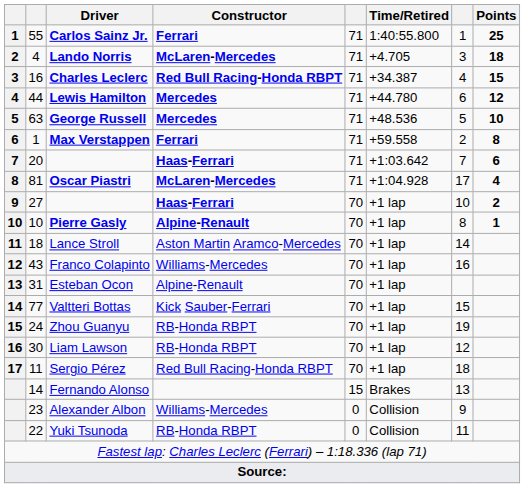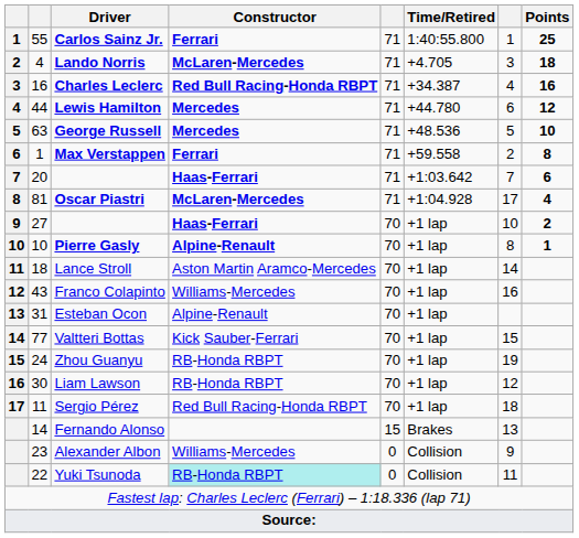Charles Leclerc | Points: 15 -> 16
Yuki Tsunoda | Constructor: no background -> paleturquoise background
